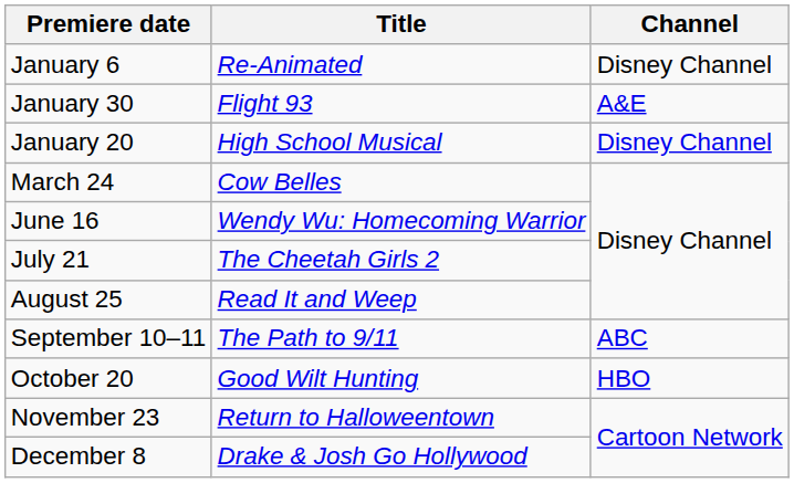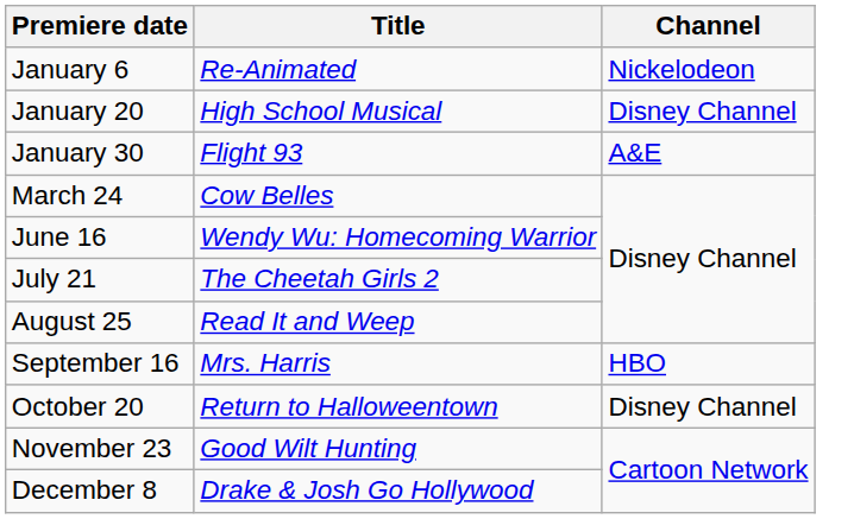January 6 | Channel: Disney Channel -> Nickelodeon
rows swapped: January 20 <-> January 30
- row: September 10–11 | The Path to 9/11 | ABC
+ row: September 16 | Mrs. Harris | HBO
October 20 | Title: Good Wilt Hunting -> Return to Halloweentown
October 20 | Channel: HBO -> Disney Channel
November 23 | Title: Return to Halloweentown -> Good Wilt Hunting
